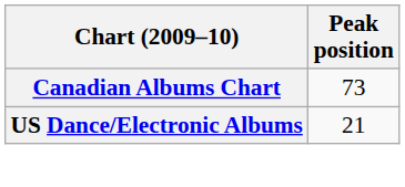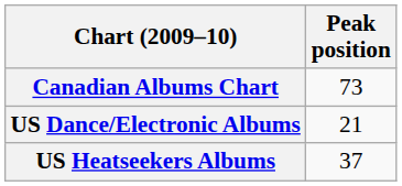+ row: US Heatseekers Albums | 37
